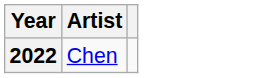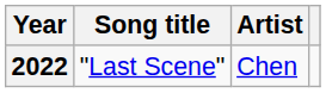+ column: Song title | "Last Scene"
